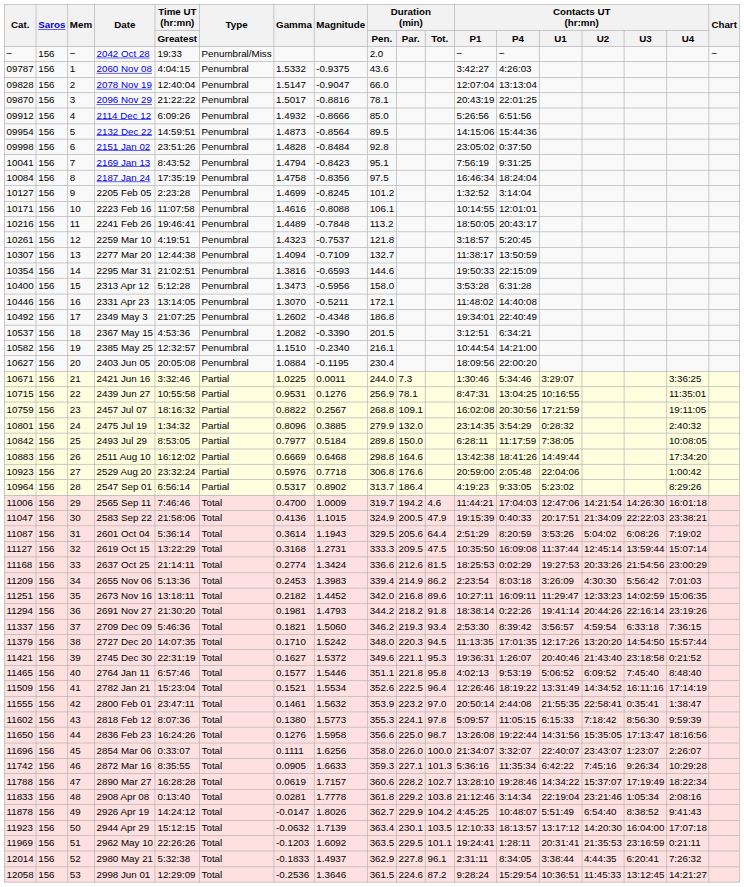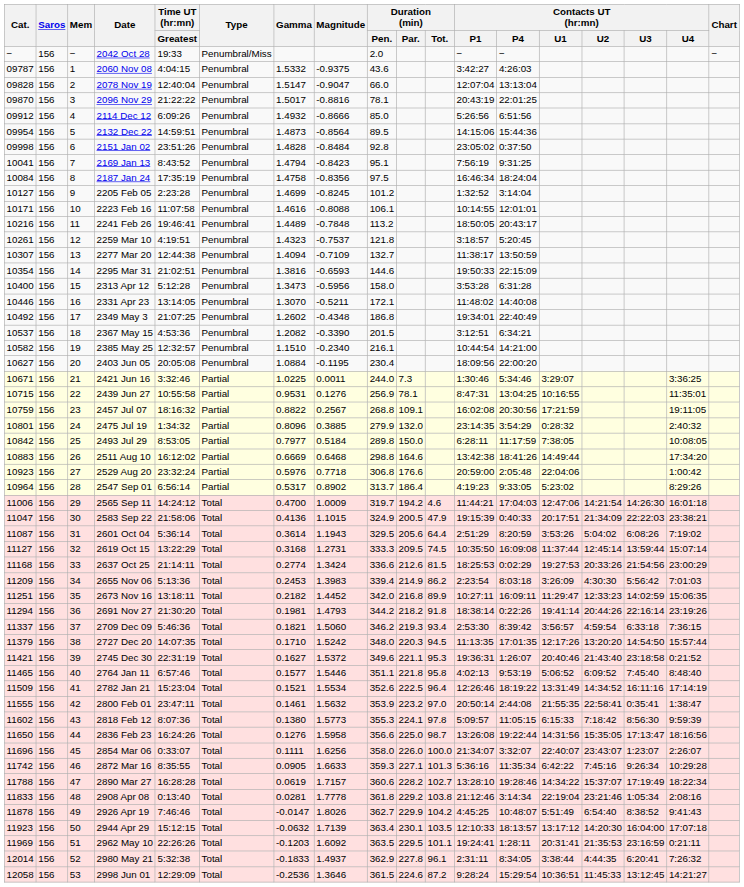2565 Sep 11 | Time UT (hr:mn) / Greatest: 7:46:46 -> 14:24:12
2619 Oct 15 | Duration (min) / Tot.: 47.5 -> 74.5
2673 Nov 16 | Duration (min) / Tot.: 89.6 -> 89.9
2926 Apr 19 | Time UT (hr:mn) / Greatest: 14:24:12 -> 7:46:46
